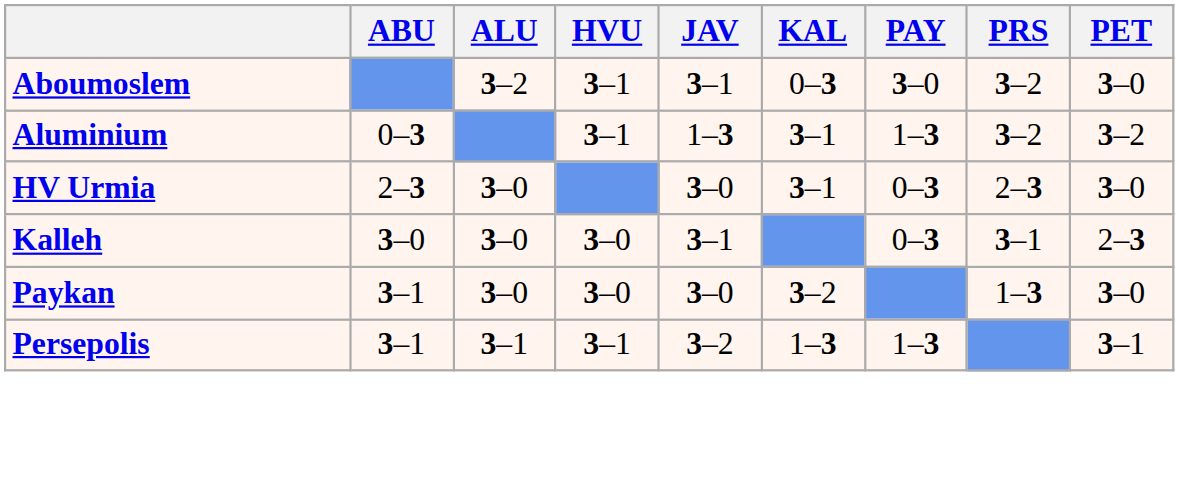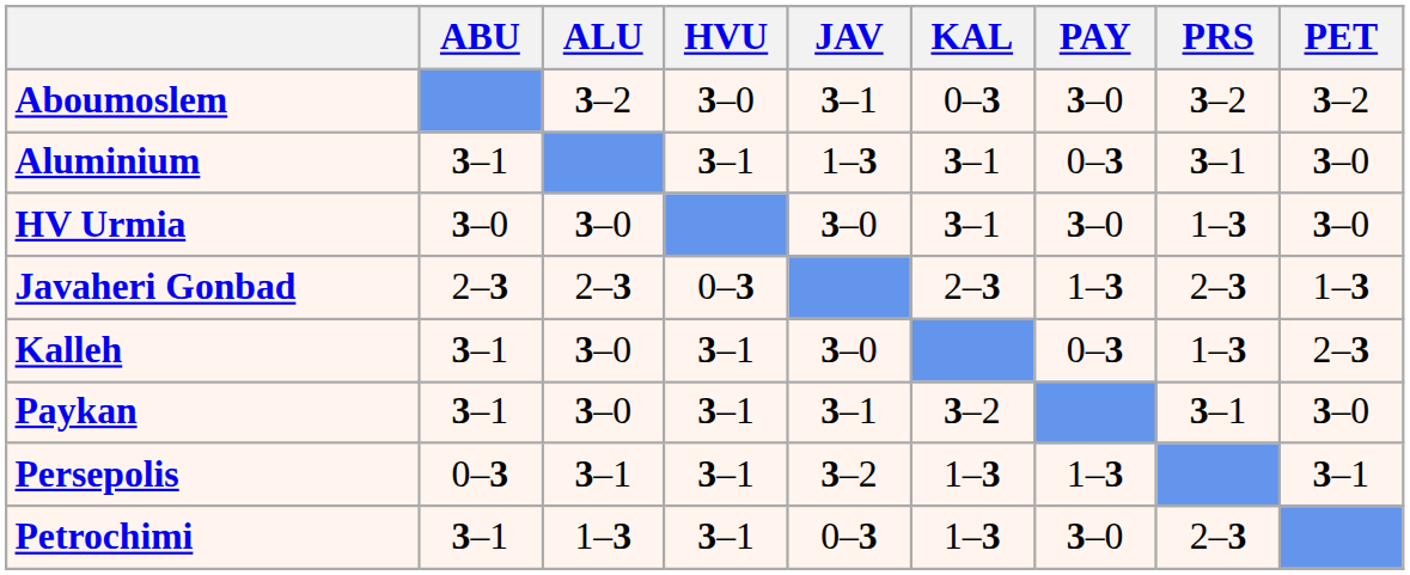Aboumoslem | HVU: 3–1 -> 3–0
Aboumoslem | PET: 3–0 -> 3–2
Aluminium | ABU: 0–3 -> 3–1
Aluminium | PAY: 1–3 -> 0–3
Aluminium | PRS: 3–2 -> 3–1
Aluminium | PET: 3–2 -> 3–0
HV Urmia | ABU: 2–3 -> 3–0
HV Urmia | PAY: 0–3 -> 3–0
HV Urmia | PRS: 2–3 -> 1–3
+ row: Javaheri Gonbad | 2–3 | 2–3 | 0–3 | 2–3 | 1–3 | 2–3 | 1–3
Kalleh | ABU: 3–0 -> 3–1
Kalleh | HVU: 3–0 -> 3–1
Kalleh | JAV: 3–1 -> 3–0
Kalleh | PRS: 3–1 -> 1–3
Paykan | HVU: 3–0 -> 3–1
Paykan | JAV: 3–0 -> 3–1
Paykan | PRS: 1–3 -> 3–1
Persepolis | ABU: 3–1 -> 0–3
+ row: Petrochimi | 3–1 | 1–3 | 3–1 | 0–3 | 1–3 | 3–0 | 2–3
